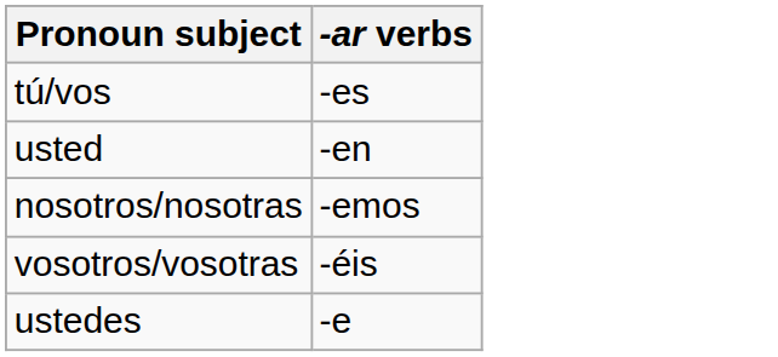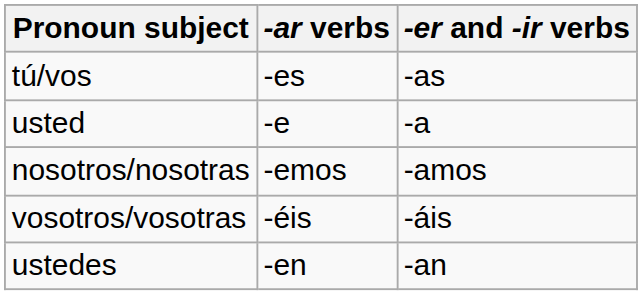+ column: -er and -ir verbs | -as | -a | -amos | -áis | -an
usted | -ar verbs: -en -> -e
ustedes | -ar verbs: -e -> -en
